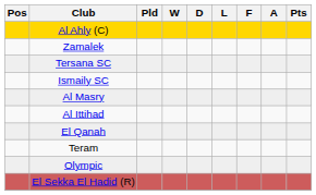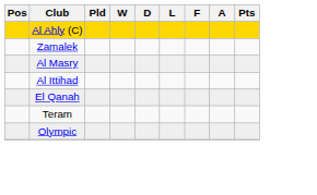- row: Tersana SC
- row: Ismaily SC
- row: El Sekka El Hadid (R)
